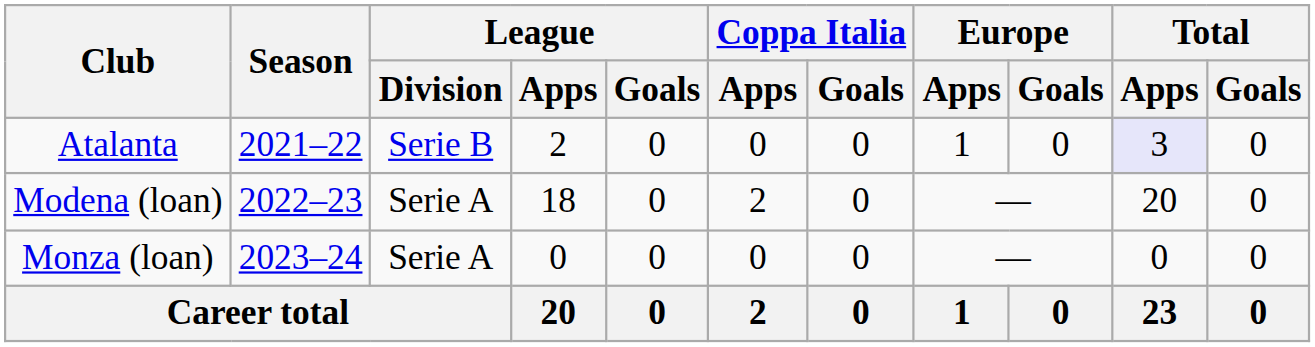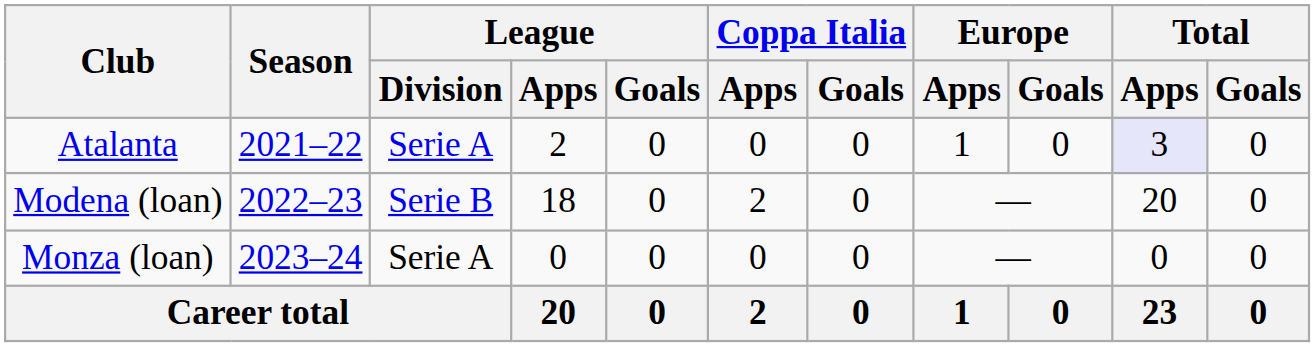Atalanta | League / Division: Serie B -> Serie A
Modena (loan) | League / Division: Serie A -> Serie B
